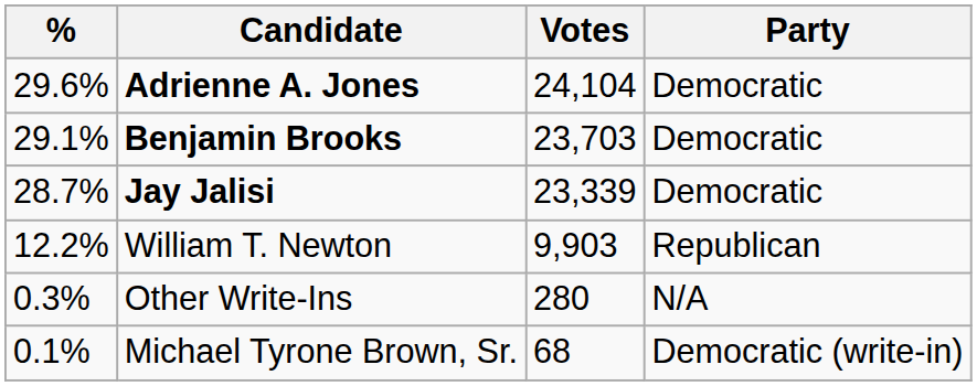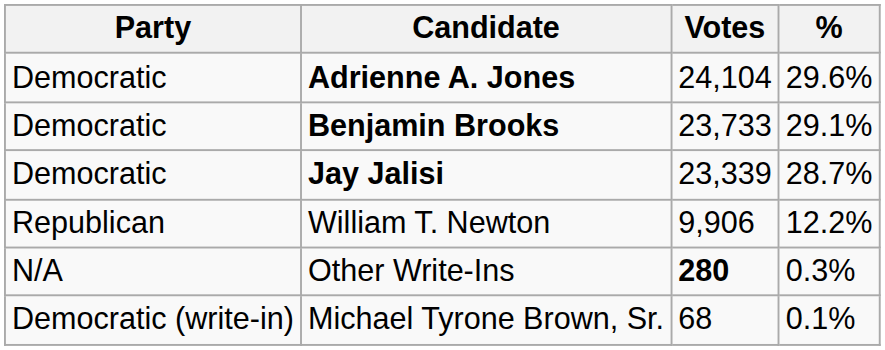columns swapped: Party <-> %
Benjamin Brooks | Votes: 23,703 -> 23,733
William T. Newton | Votes: 9,903 -> 9,906
Other Write-Ins | Votes: normal -> bold
